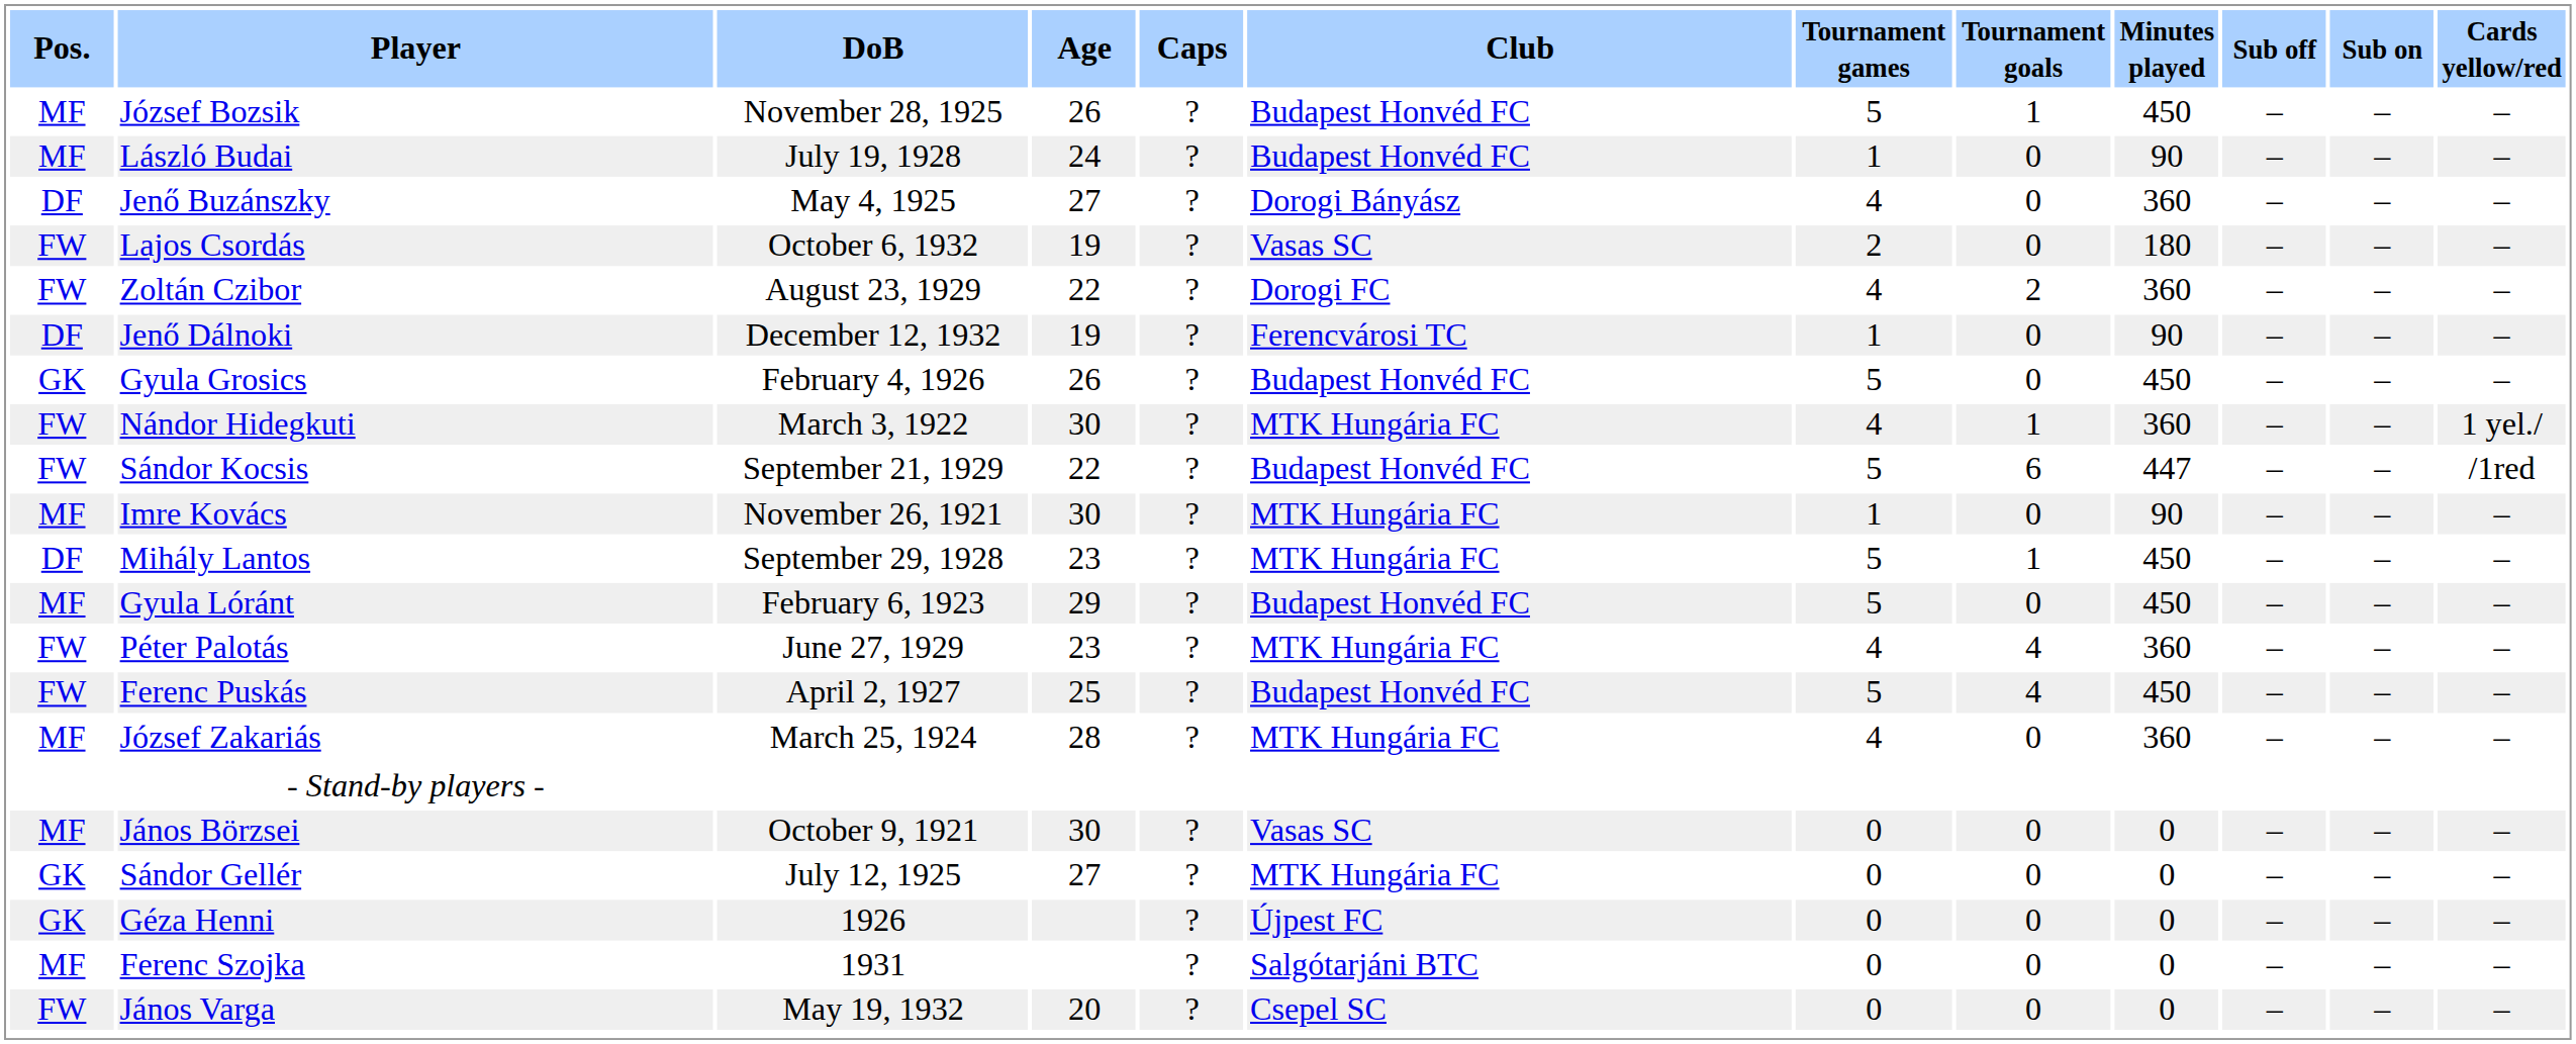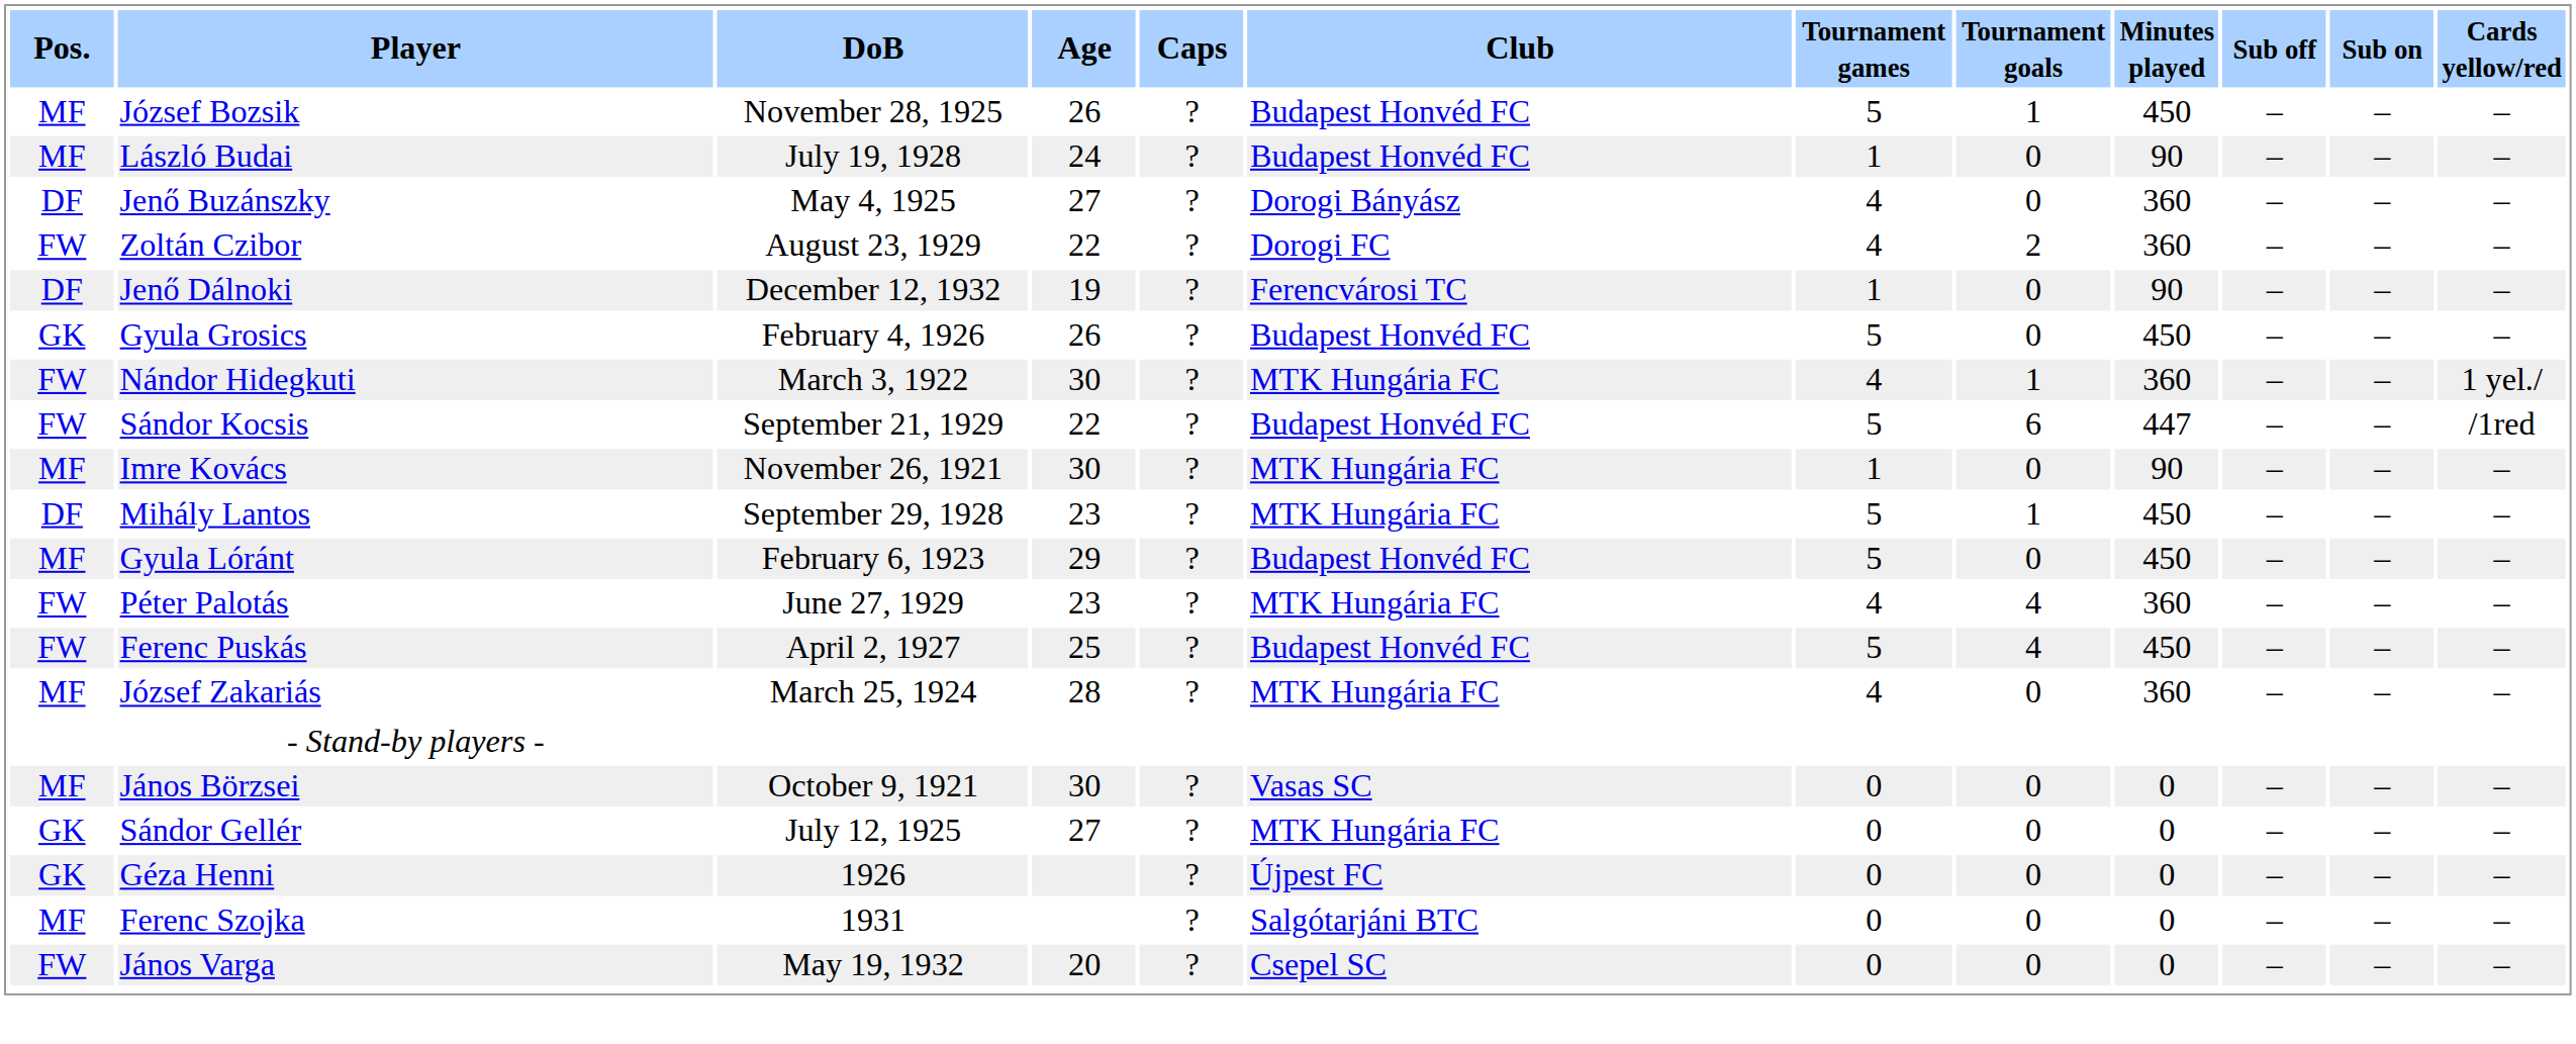- row: FW | Lajos Csordás | October 6, 1932 | 19 | ? | Vasas SC | 2 | 0 | 180 | – | – | –
